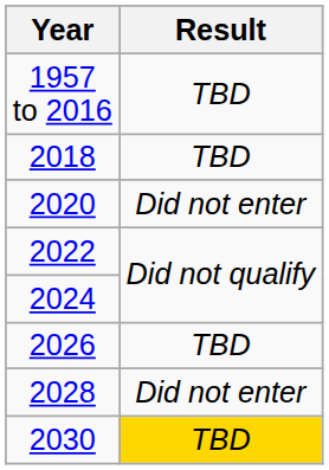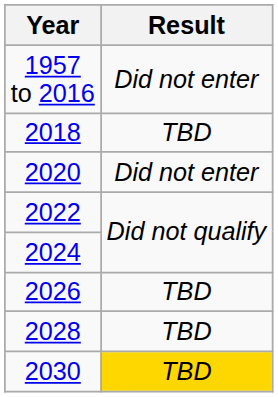1957 to 2016 | Result: TBD -> Did not enter
2028 | Result: Did not enter -> TBD
